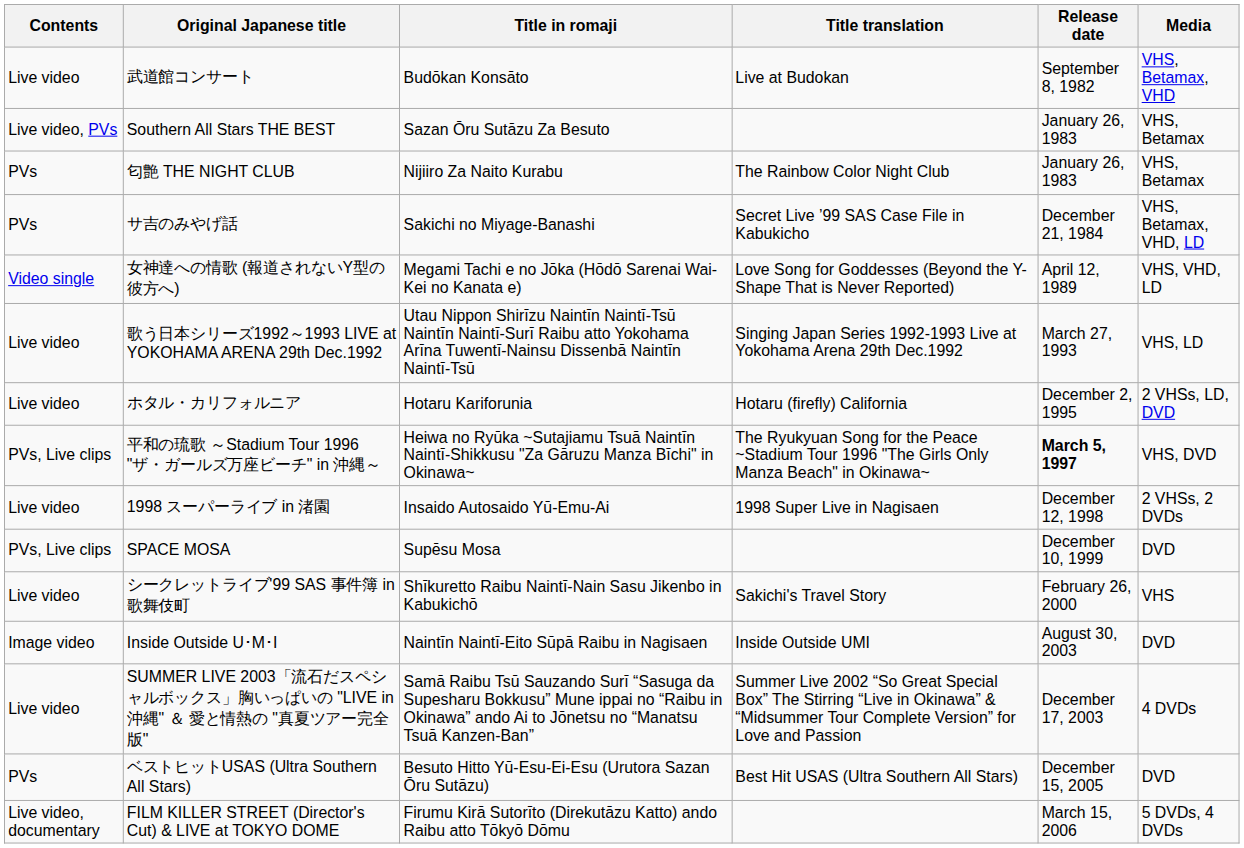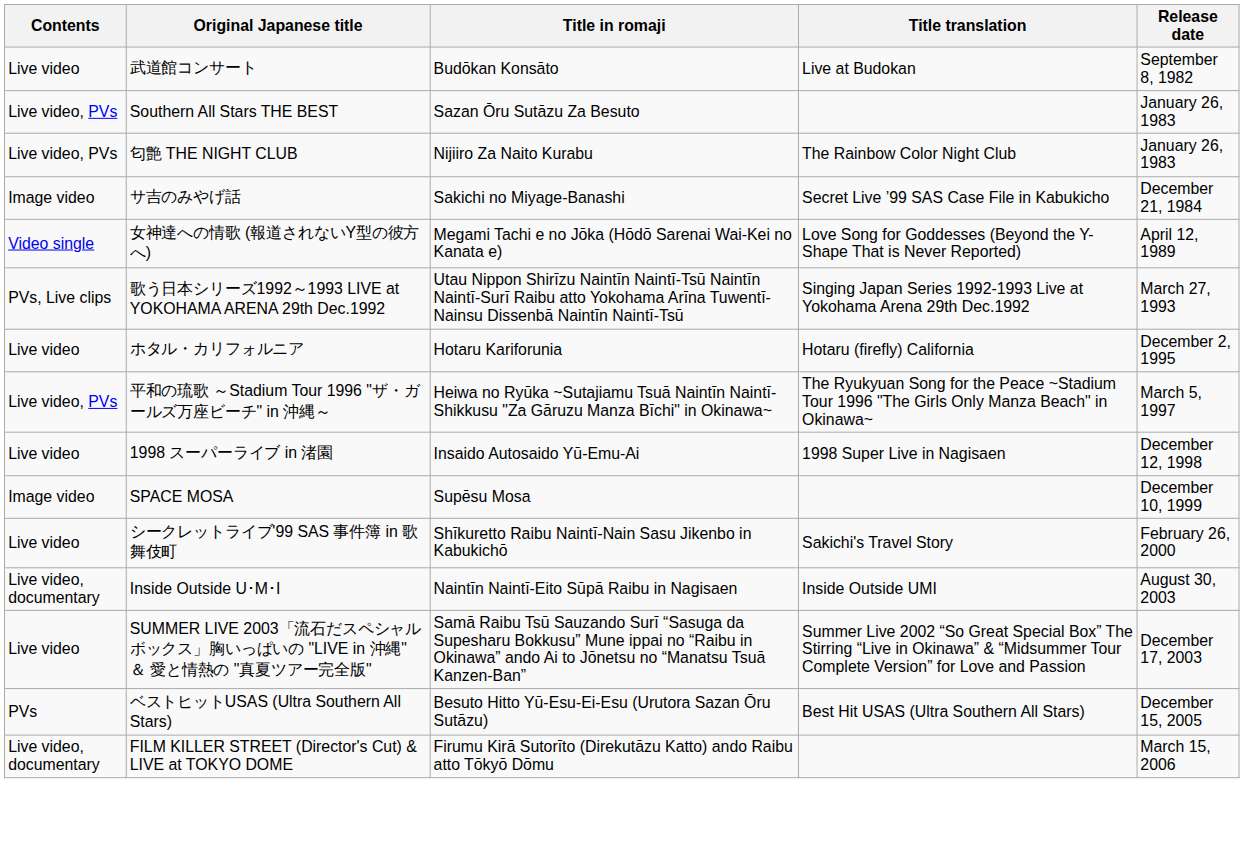- column: Media | VHS, Betamax, VHD | VHS, Betamax | VHS, Betamax | VHS, Betamax, VHD, LD | VHS, VHD, LD | VHS, LD | 2 VHSs, LD, DVD | VHS, DVD | 2 VHSs, 2 DVDs | DVD | VHS | DVD | 4 DVDs | DVD | 5 DVDs, 4 DVDs
匂艶 THE NIGHT CLUB | Contents: PVs -> Live video, PVs
サ吉のみやげ話 | Contents: PVs -> Image video
歌う日本シリーズ1992～1993 LIVE at YOKOHAMA ARENA 29th Dec.1992 | Contents: Live video -> PVs, Live clips
平和の琉歌 ～Stadium Tour 1996 "ザ・ガールズ万座ビーチ" in 沖縄～ | Contents: PVs, Live clips -> Live video, PVs
平和の琉歌 ～Stadium Tour 1996 "ザ・ガールズ万座ビーチ" in 沖縄～ | Release date: bold -> normal
SPACE MOSA | Contents: PVs, Live clips -> Image video
Inside Outside U･M･I | Contents: Image video -> Live video, documentary
